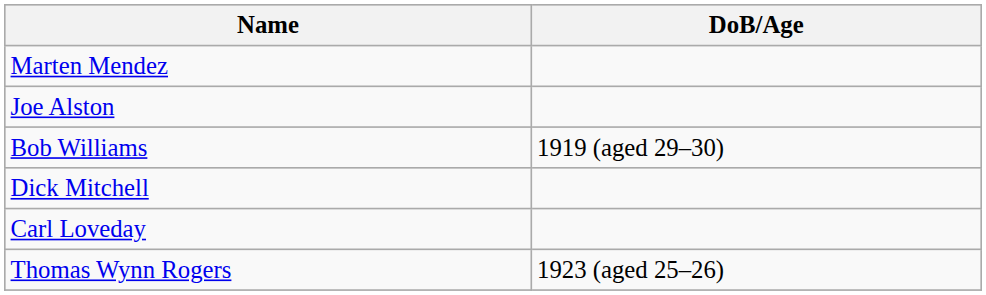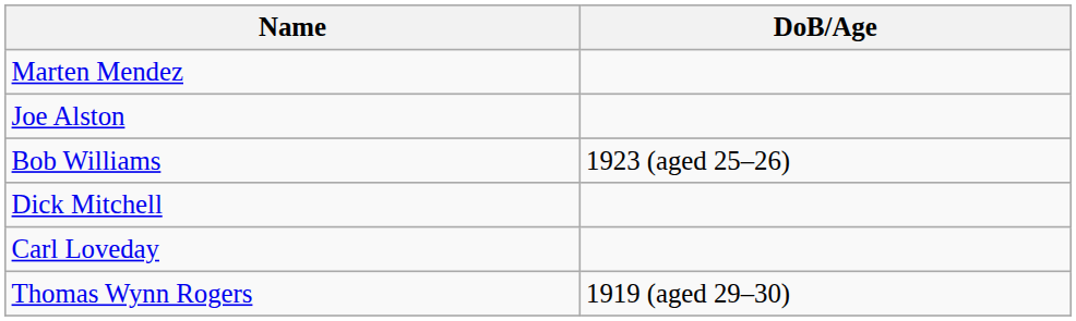Bob Williams | DoB/Age: 1919 (aged 29–30) -> 1923 (aged 25–26)
Thomas Wynn Rogers | DoB/Age: 1923 (aged 25–26) -> 1919 (aged 29–30)
